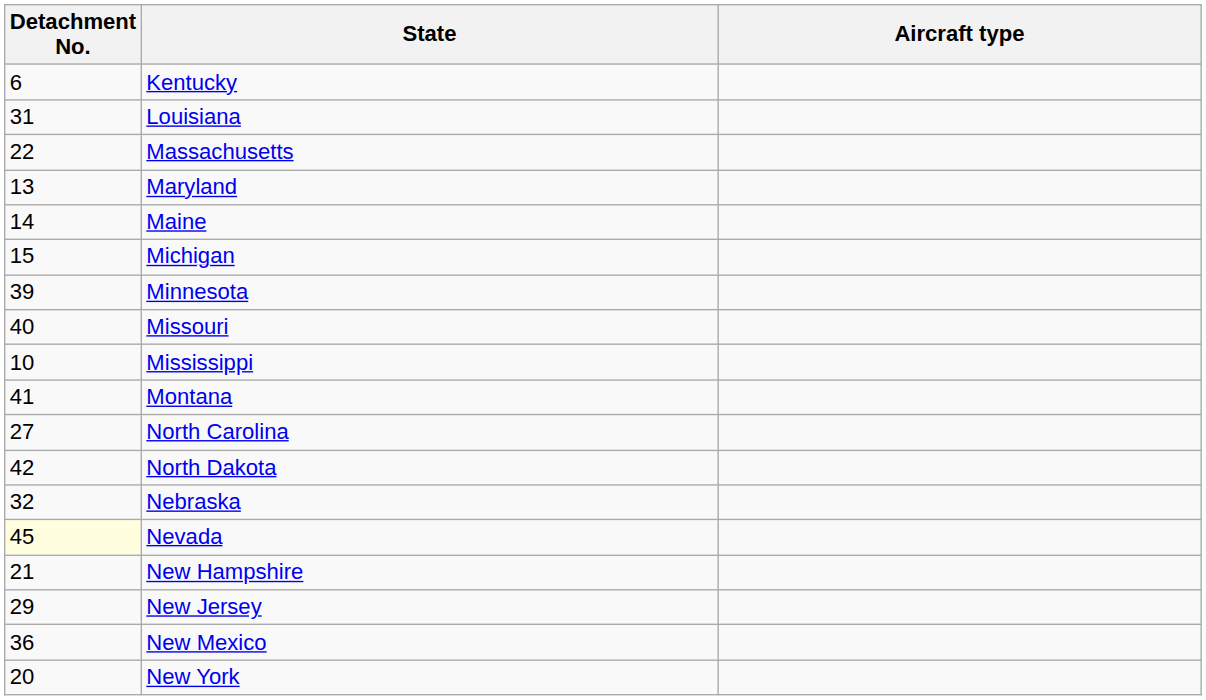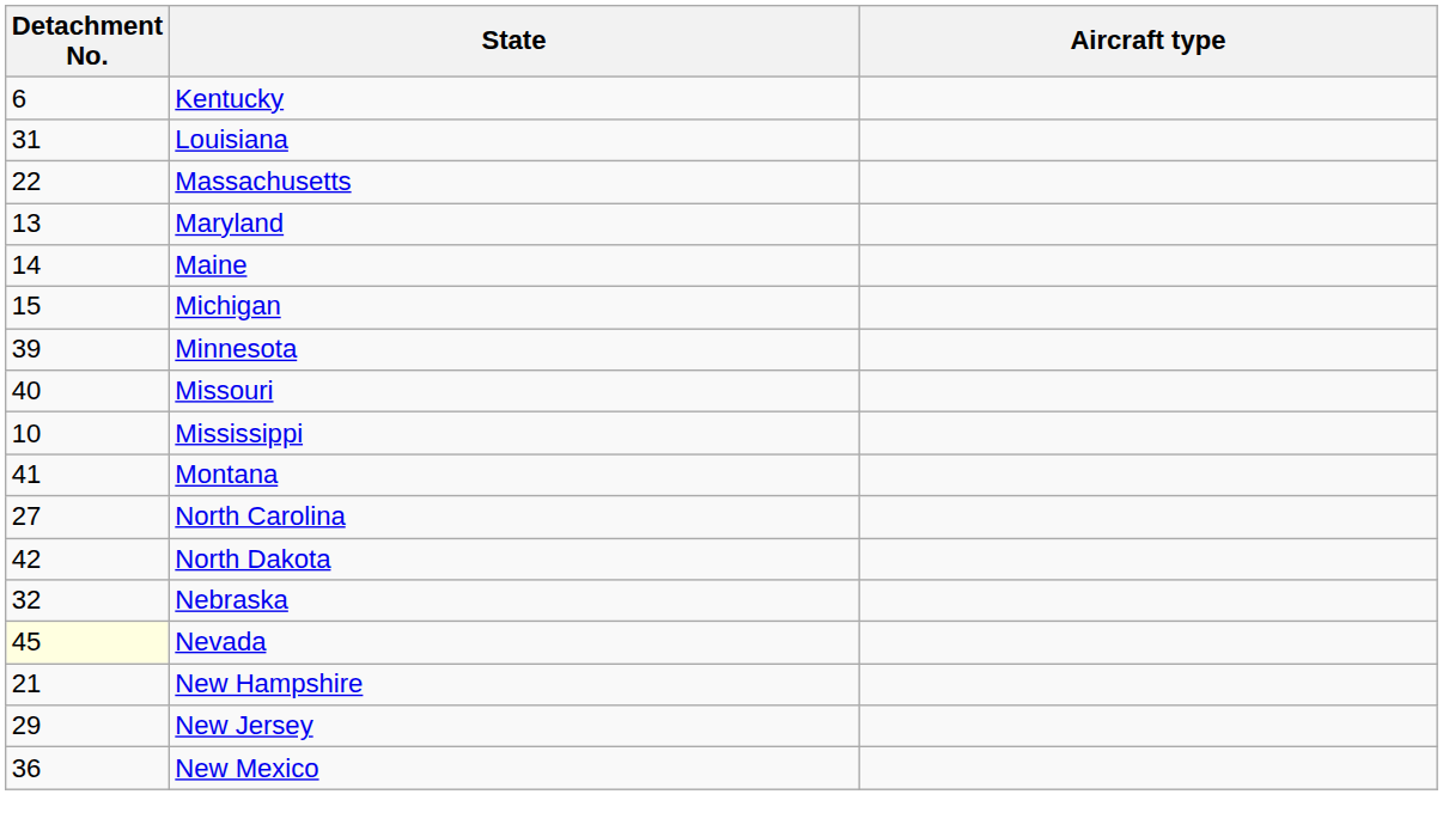- row: 20 | New York
